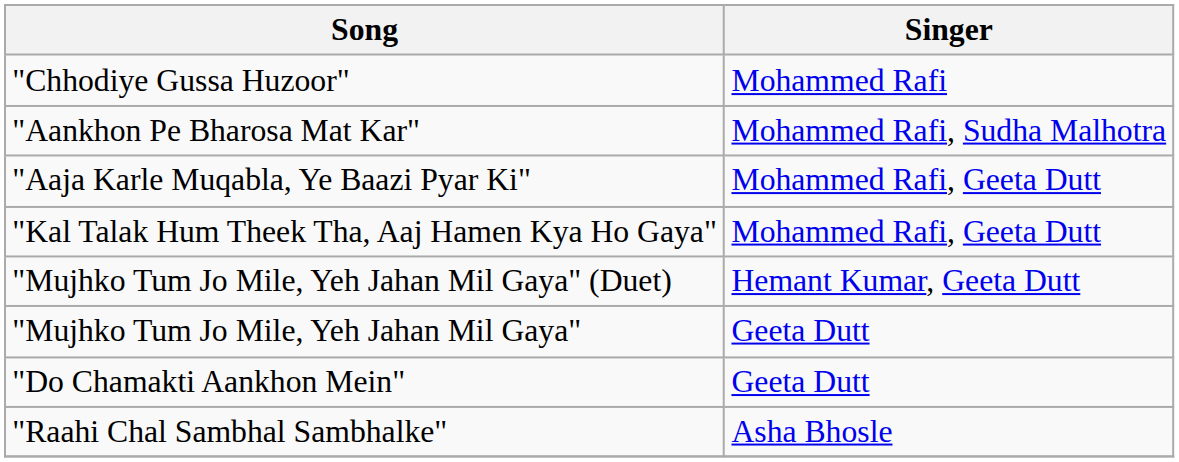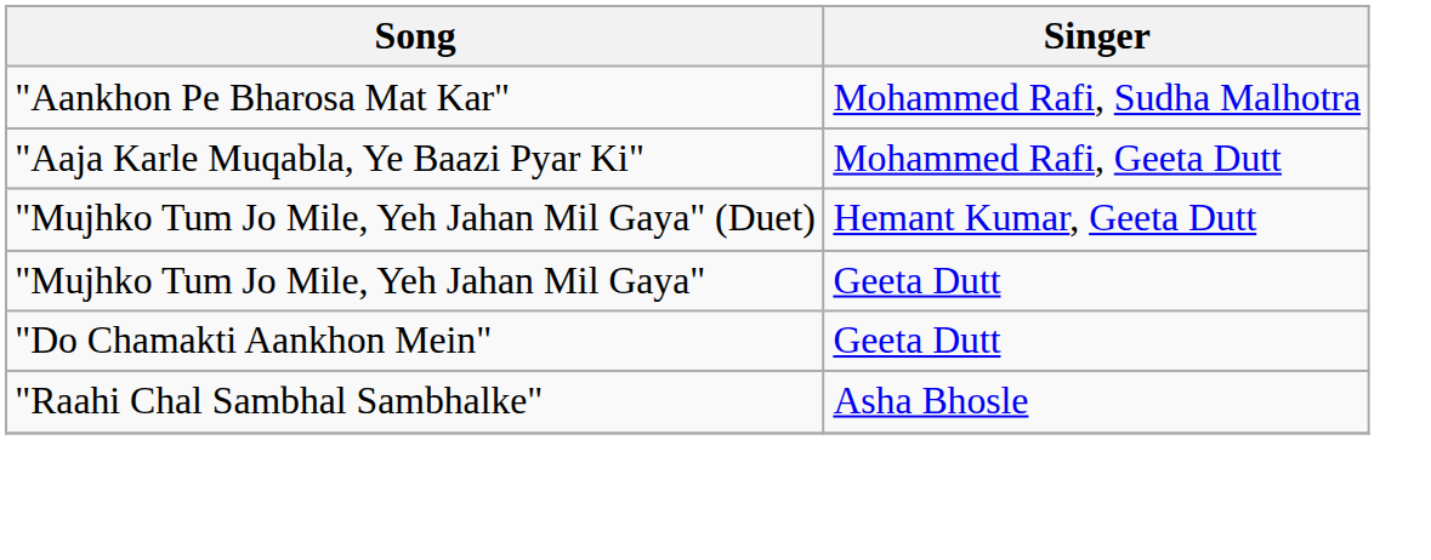- row: "Chhodiye Gussa Huzoor" | Mohammed Rafi
- row: "Kal Talak Hum Theek Tha, Aaj Hamen Kya Ho Gaya" | Mohammed Rafi, Geeta Dutt
